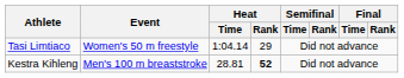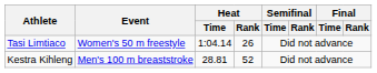Tasi Limtiaco | Heat / Rank: 29 -> 26
Kestra Kihleng | Heat / Rank: bold -> normal
